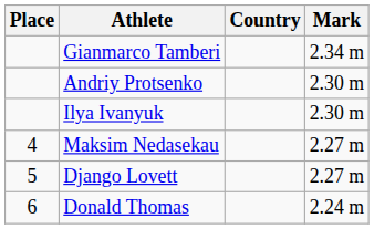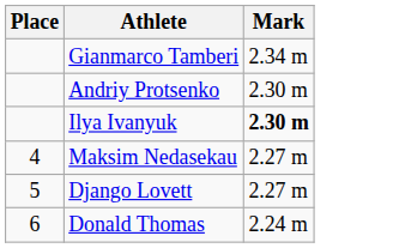- column: Country
Ilya Ivanyuk | Mark: normal -> bold
